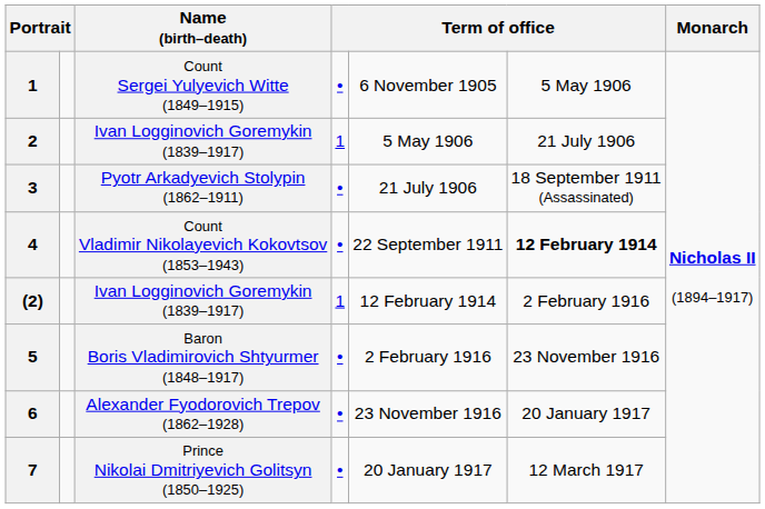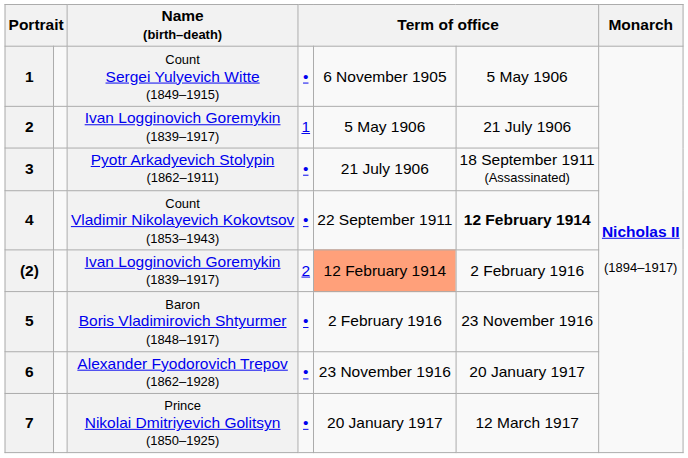(2) | column 4: 1 -> 2
(2) | column 5: no background -> lightsalmon background
